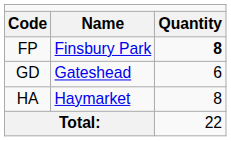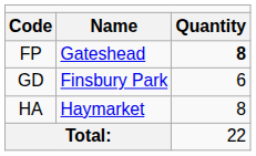FP | column 2: Finsbury Park -> Gateshead
GD | column 2: Gateshead -> Finsbury Park
